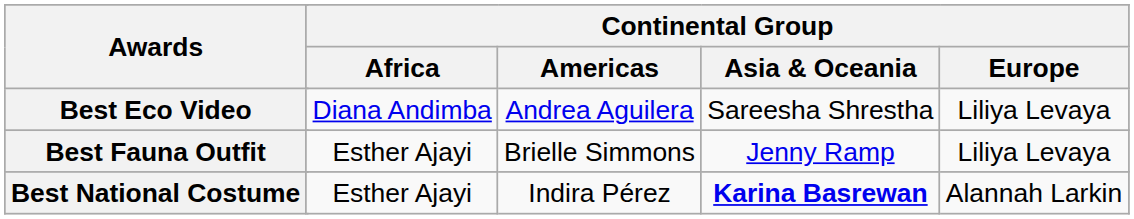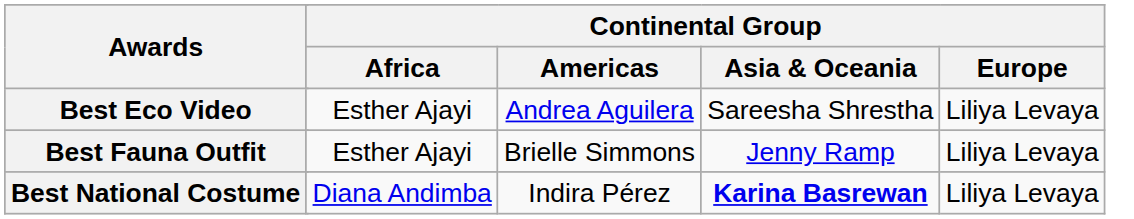Best Eco Video | Continental Group / Africa: Diana Andimba -> Esther Ajayi
Best National Costume | Continental Group / Africa: Esther Ajayi -> Diana Andimba
Best National Costume | Continental Group / Europe: Alannah Larkin -> Liliya Levaya
